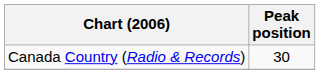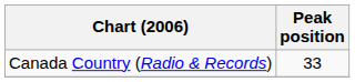Canada Country (Radio & Records) | Peak position: 30 -> 33
